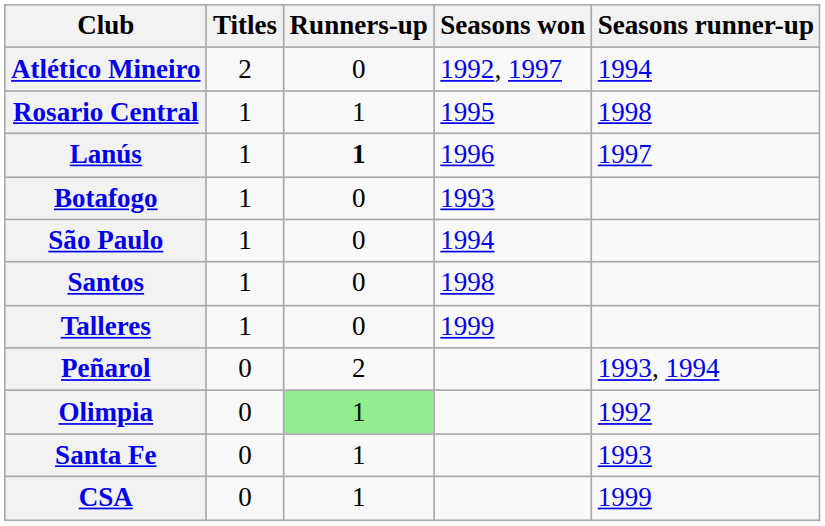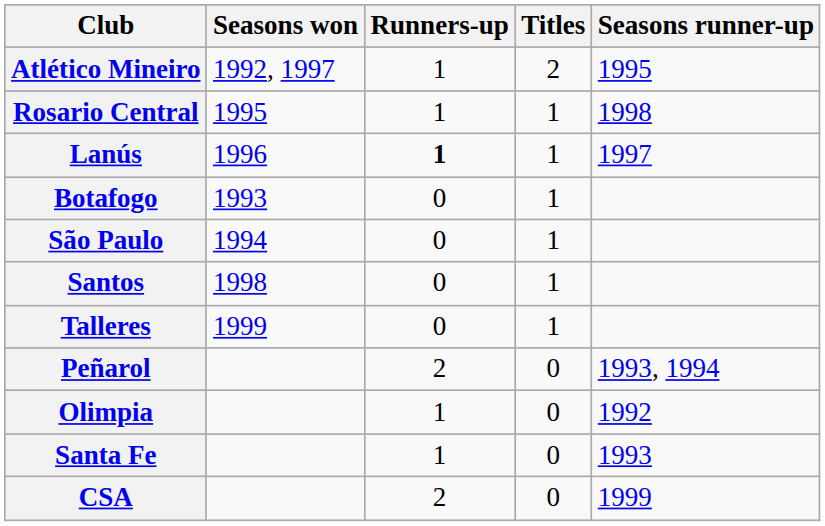columns swapped: Titles <-> Seasons won
Atlético Mineiro | Runners-up: 0 -> 1
Atlético Mineiro | Seasons runner-up: 1994 -> 1995
Olimpia | Runners-up: lightgreen background -> no background
CSA | Runners-up: 1 -> 2
